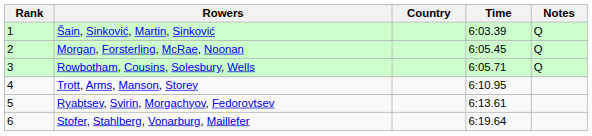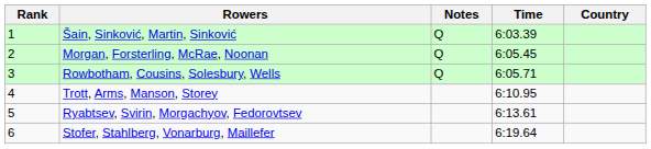columns swapped: Country <-> Notes
